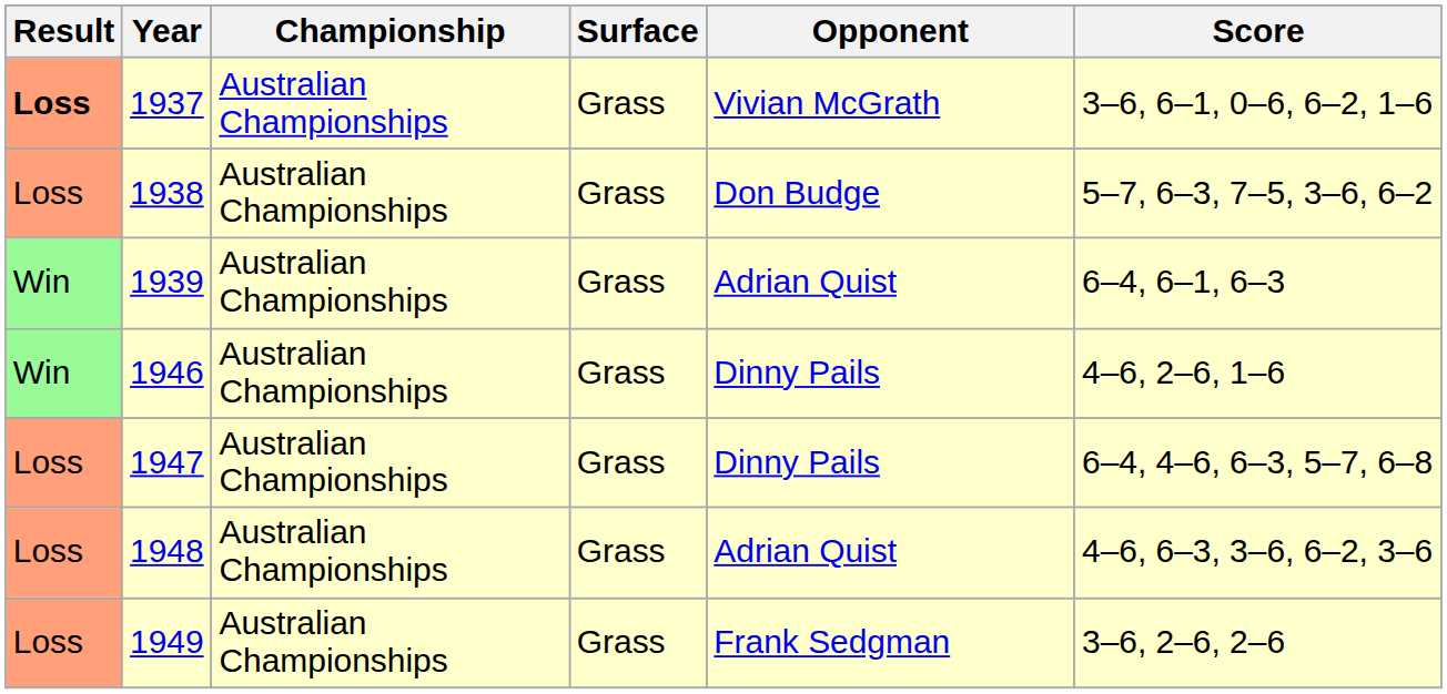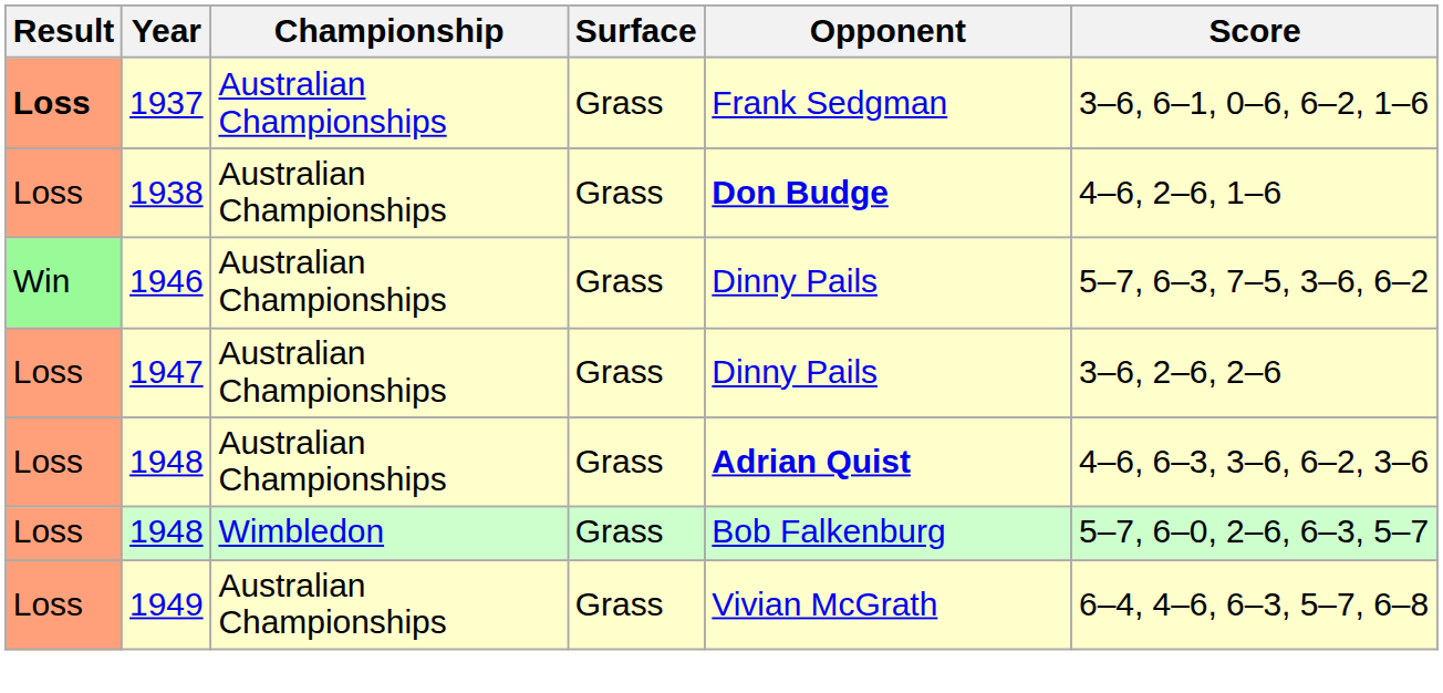1937 | Opponent: Vivian McGrath -> Frank Sedgman
1938 | Opponent: normal -> bold
1938 | Score: 5–7, 6–3, 7–5, 3–6, 6–2 -> 4–6, 2–6, 1–6
- row: Win | 1939 | Australian Championships | Grass | Adrian Quist | 6–4, 6–1, 6–3
1946 | Score: 4–6, 2–6, 1–6 -> 5–7, 6–3, 7–5, 3–6, 6–2
1947 | Score: 6–4, 4–6, 6–3, 5–7, 6–8 -> 3–6, 2–6, 2–6
1948 / Australian Championships | Opponent: normal -> bold
+ row: Loss | 1948 | Wimbledon | Grass | Bob Falkenburg | 5–7, 6–0, 2–6, 6–3, 5–7
1949 | Opponent: Frank Sedgman -> Vivian McGrath
1949 | Score: 3–6, 2–6, 2–6 -> 6–4, 4–6, 6–3, 5–7, 6–8
